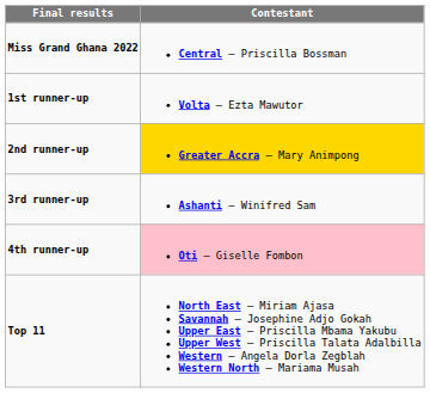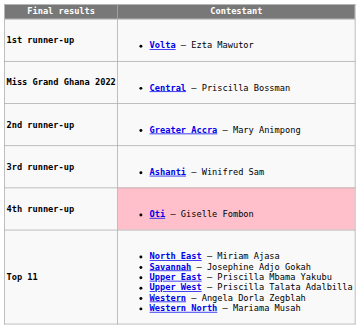rows swapped: Miss Grand Ghana 2022 <-> 1st runner-up
2nd runner-up | Contestant: gold background -> no background
